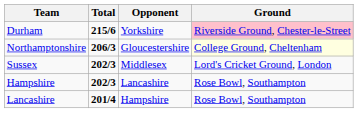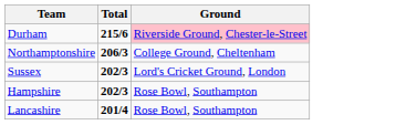- column: Opponent | Yorkshire | Gloucestershire | Middlesex | Lancashire | Hampshire
Northamptonshire | Ground: lightyellow background -> no background
